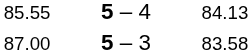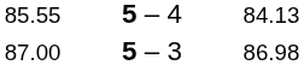87.00 | column 3: 83.58 -> 86.98
